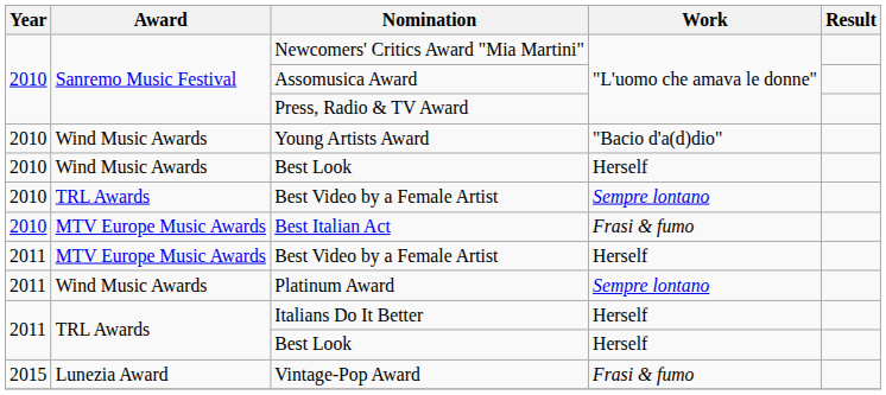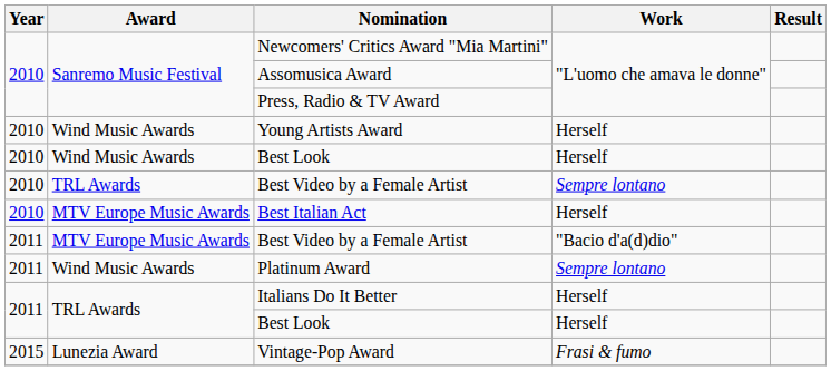Young Artists Award | Work: "Bacio d'a(d)dio" -> Herself
Best Italian Act | Work: Frasi & fumo -> Herself
2011 / Best Video by a Female Artist | Work: Herself -> "Bacio d'a(d)dio"
